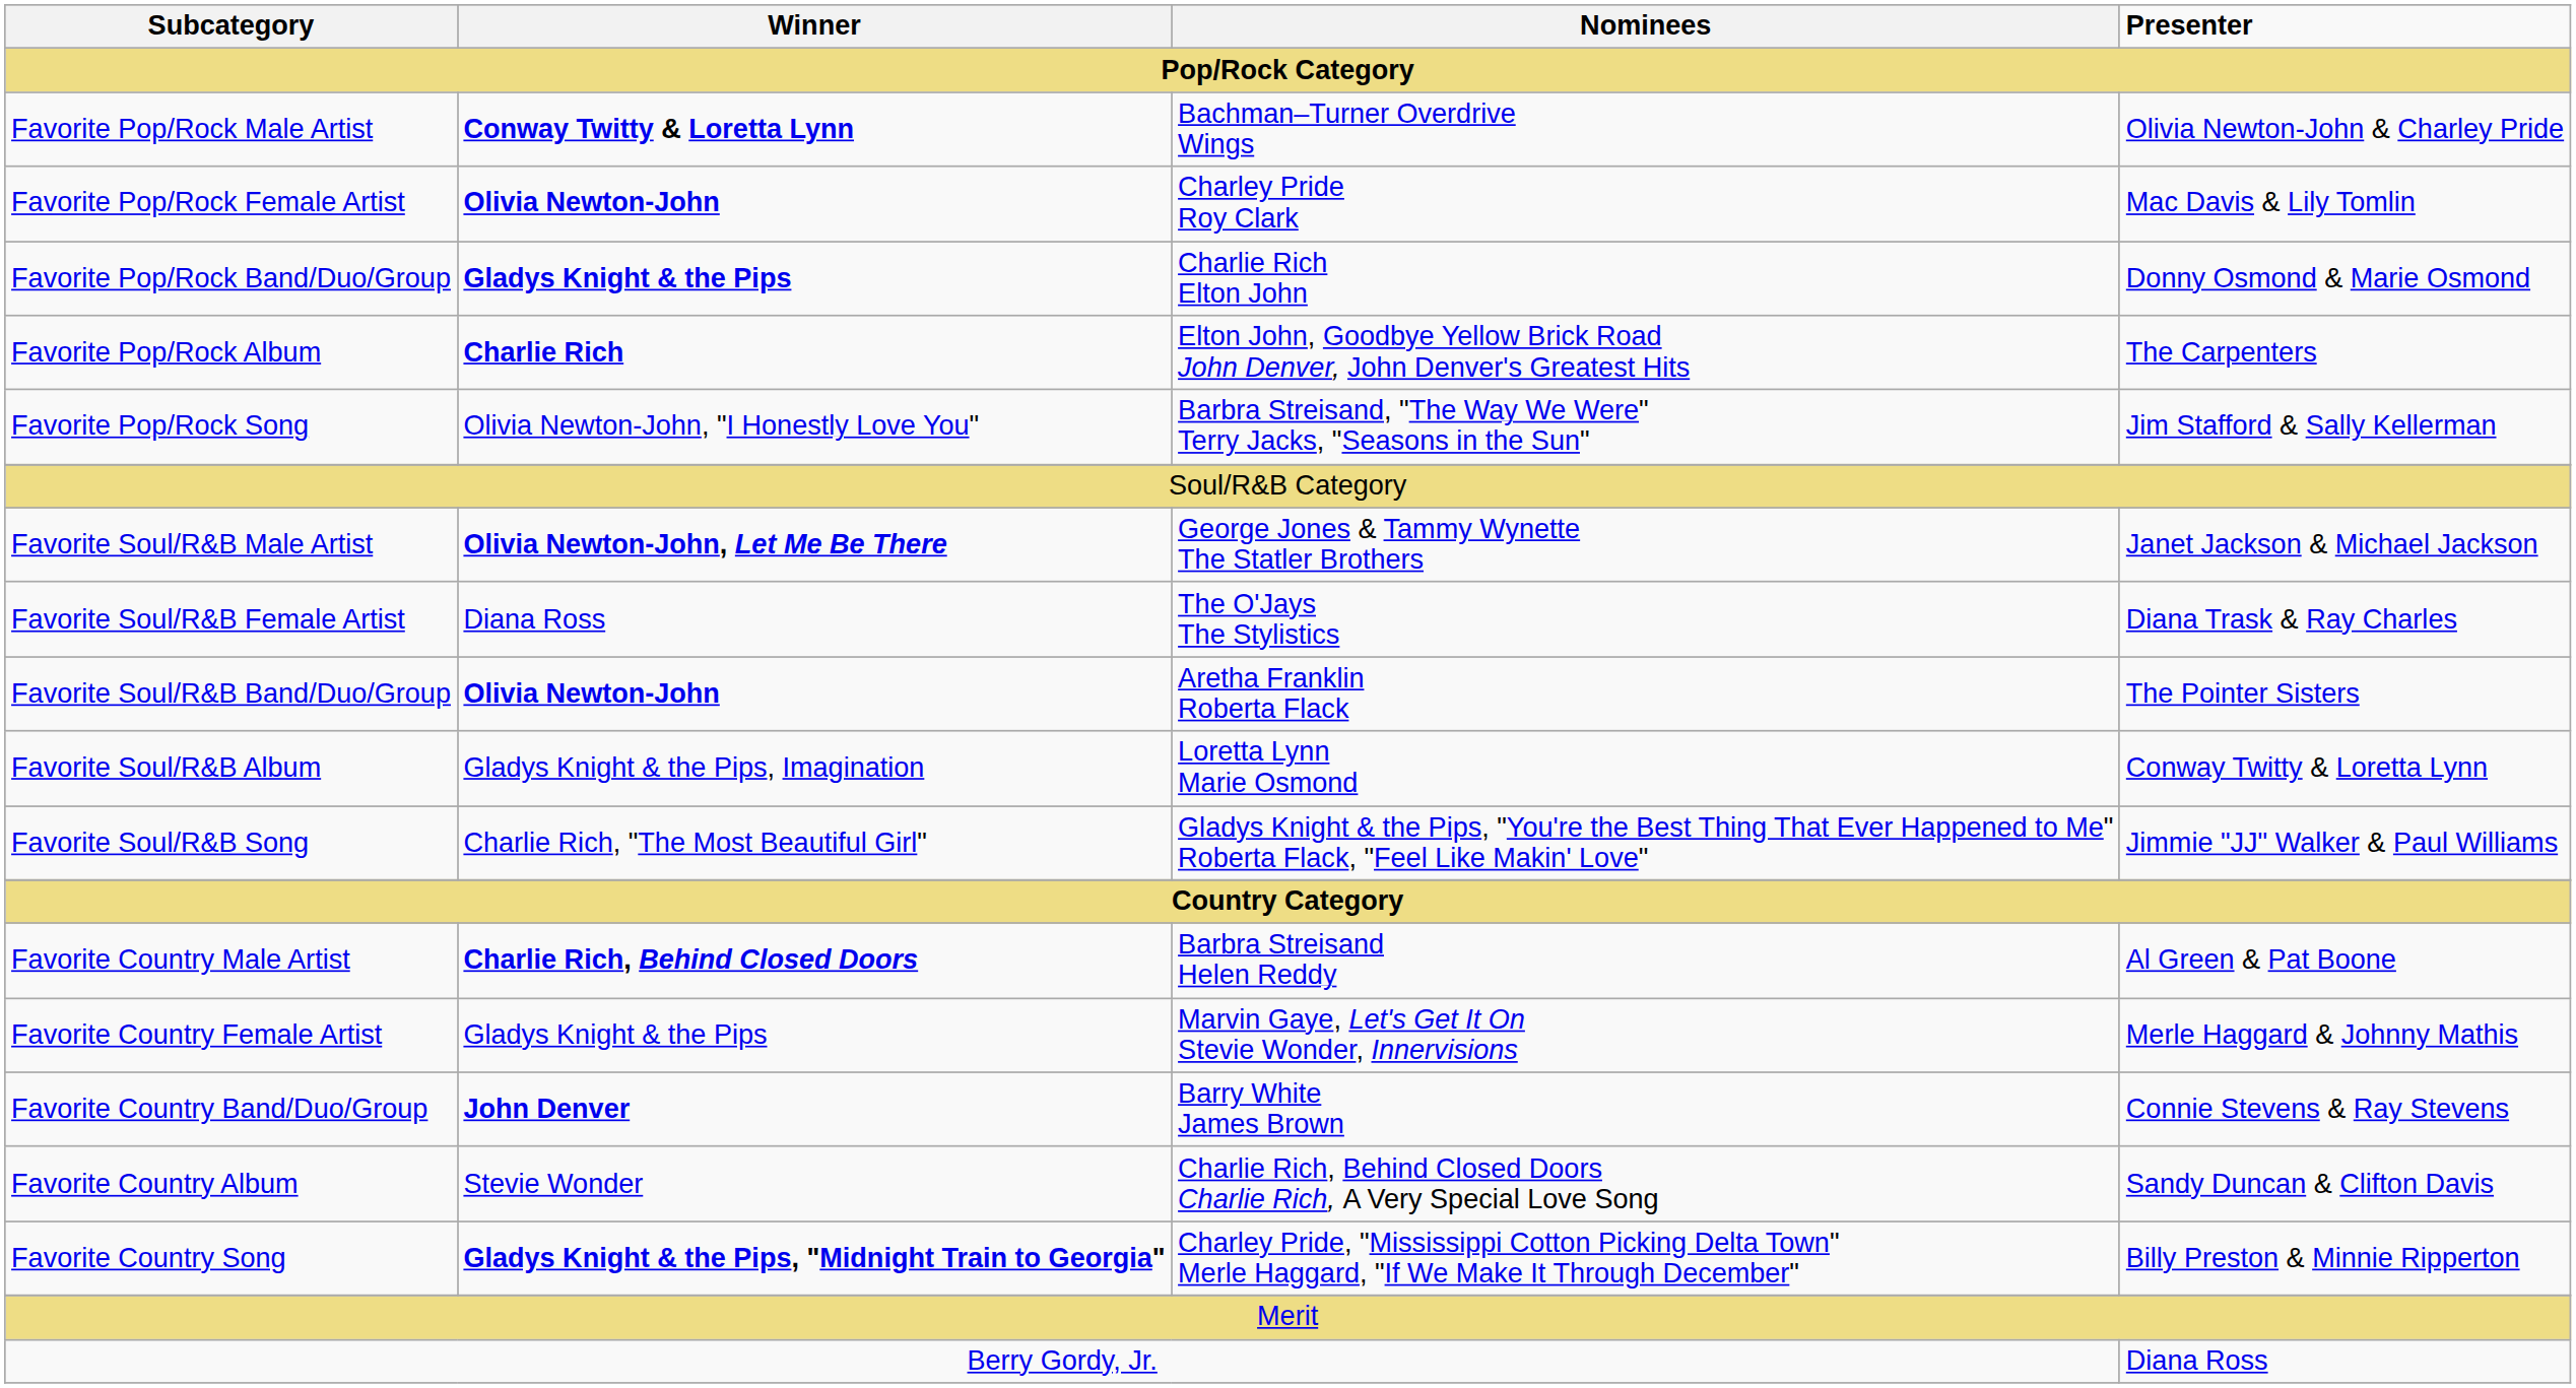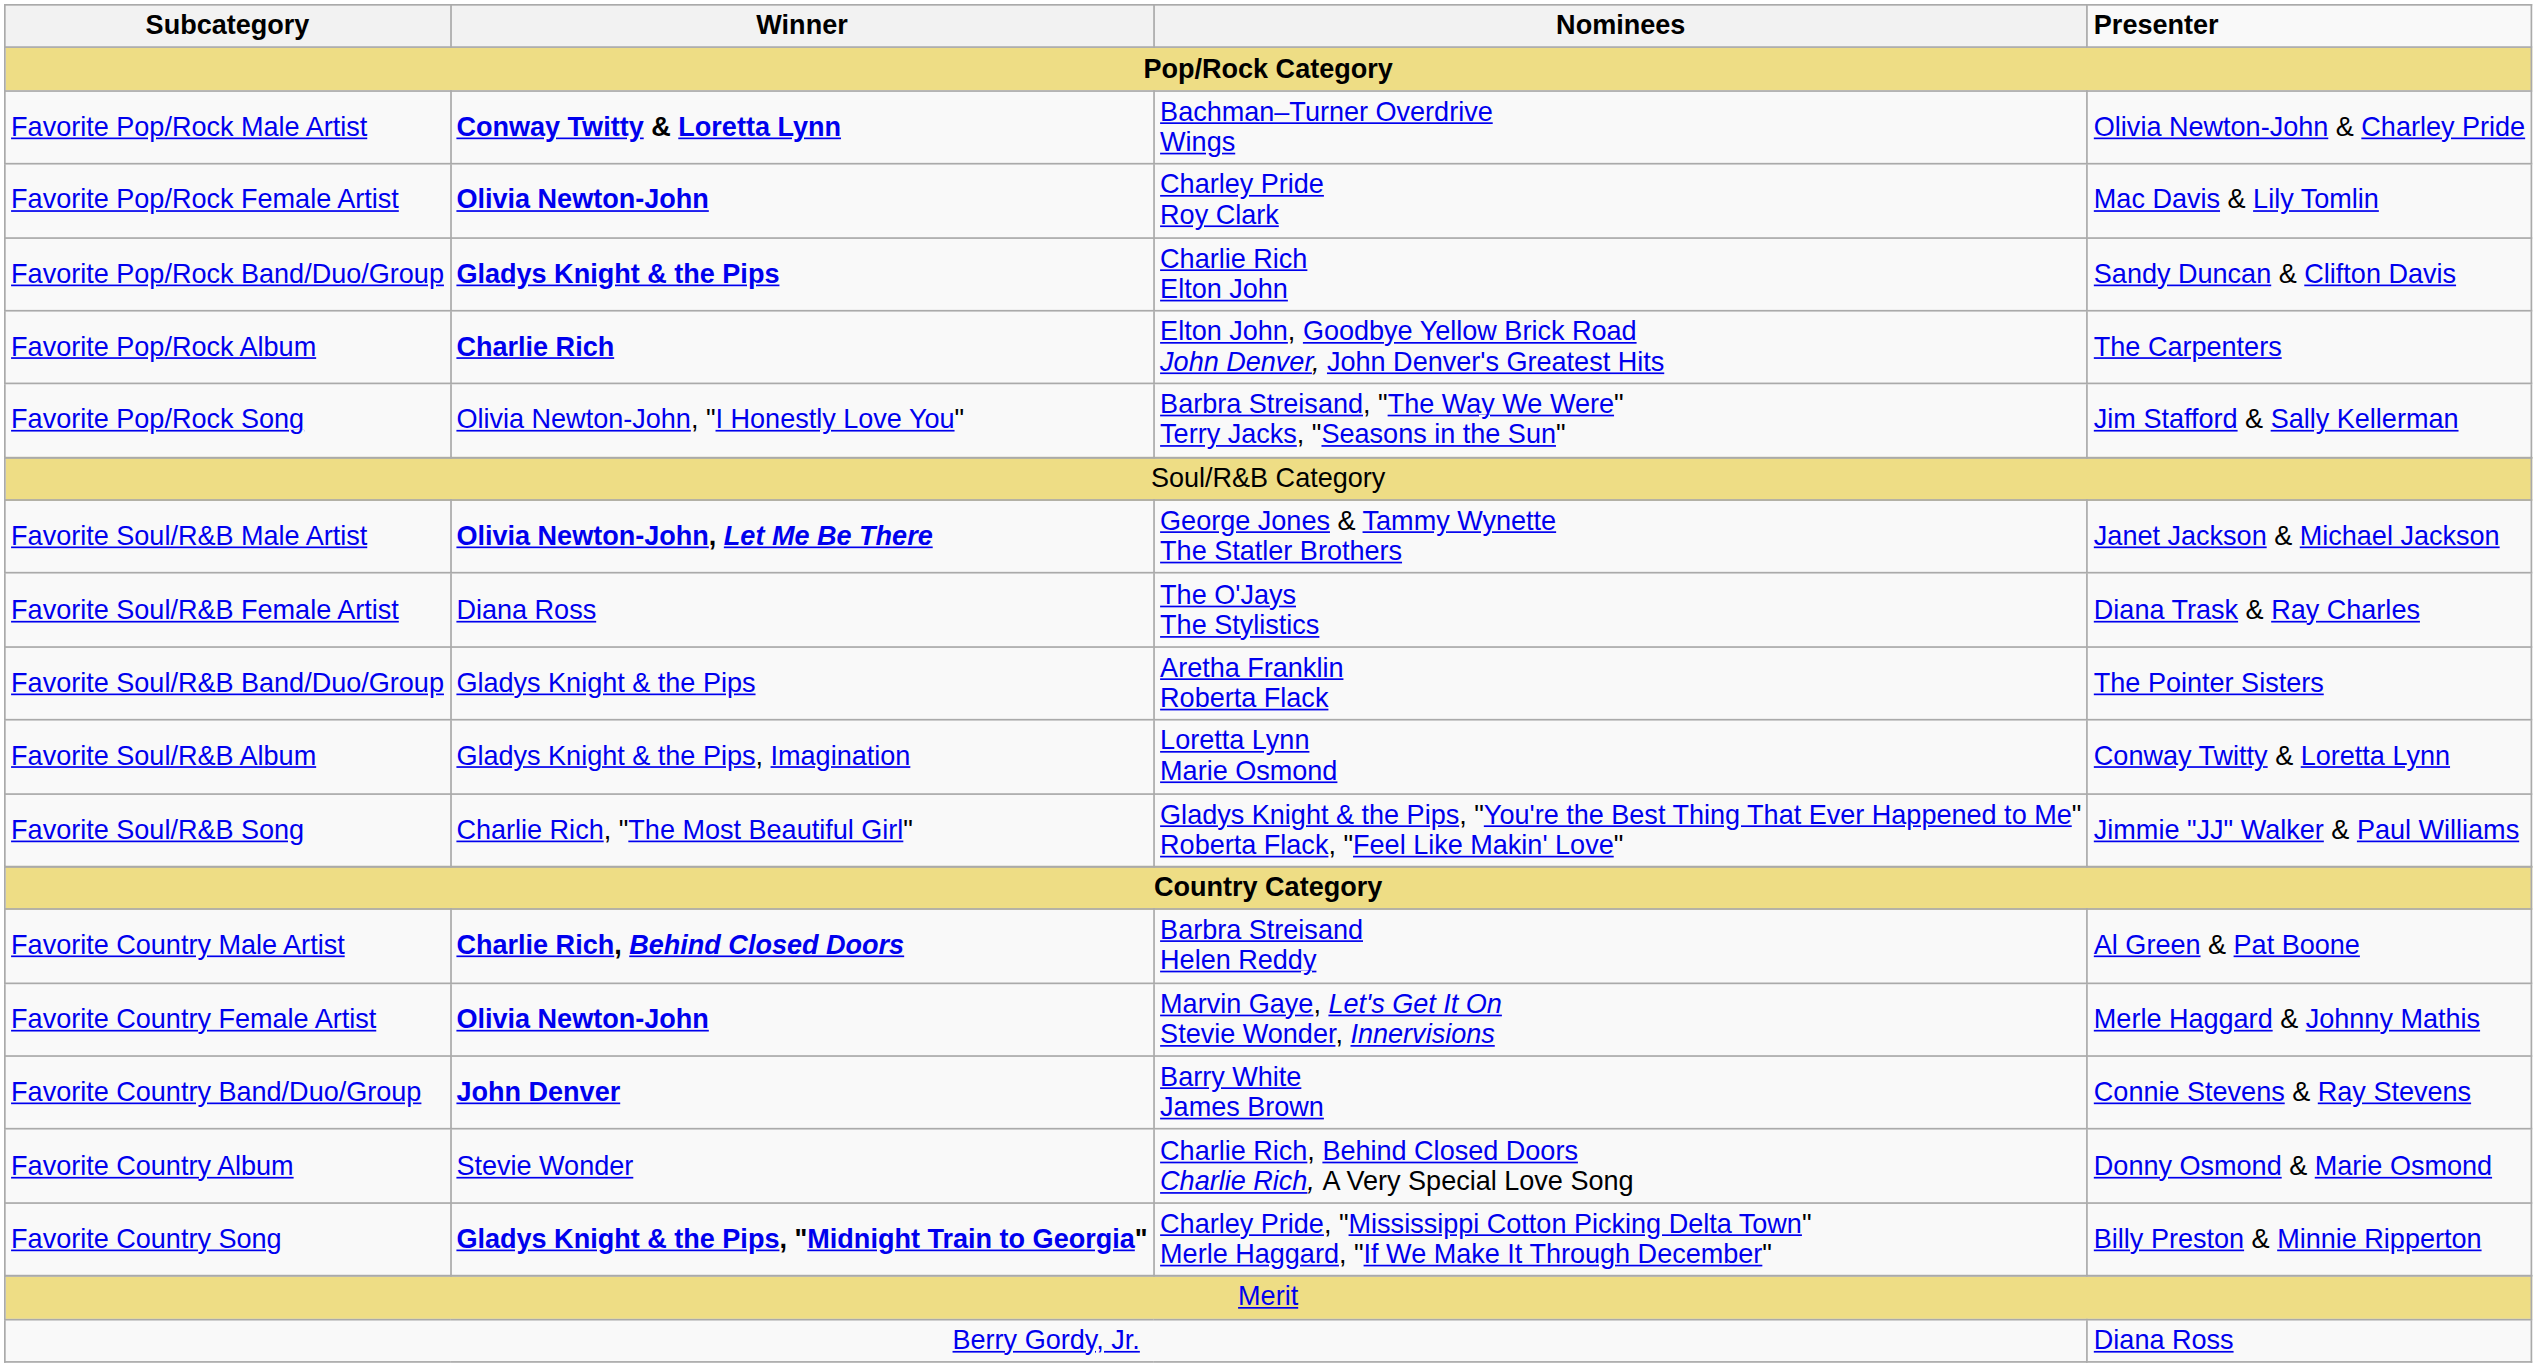Favorite Pop/Rock Band/Duo/Group | Presenter: Donny Osmond & Marie Osmond -> Sandy Duncan & Clifton Davis
Favorite Soul/R&B Band/Duo/Group | Winner: Olivia Newton-John -> Gladys Knight & the Pips
Favorite Country Female Artist | Winner: Gladys Knight & the Pips -> Olivia Newton-John
Favorite Country Album | Presenter: Sandy Duncan & Clifton Davis -> Donny Osmond & Marie Osmond
